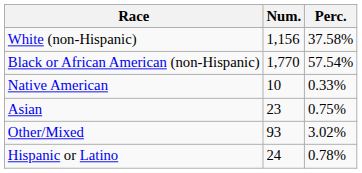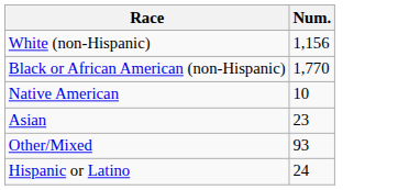- column: Perc. | 37.58% | 57.54% | 0.33% | 0.75% | 3.02% | 0.78%
